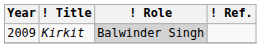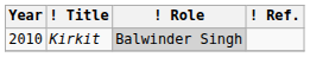Kirkit | Year: 2009 -> 2010
